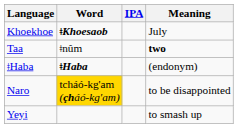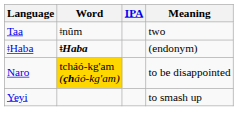- row: Khoekhoe | ǂKhoesaob | July
Taa | Meaning: bold -> normal
